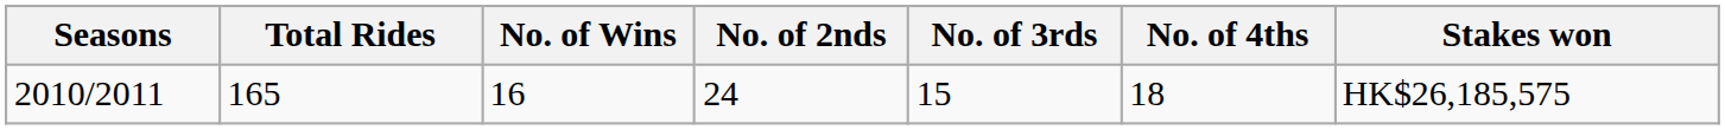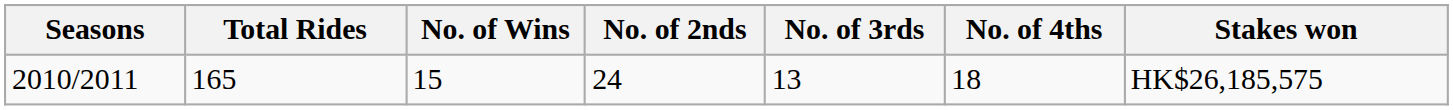2010/2011 | No. of Wins: 16 -> 15
2010/2011 | No. of 3rds: 15 -> 13
